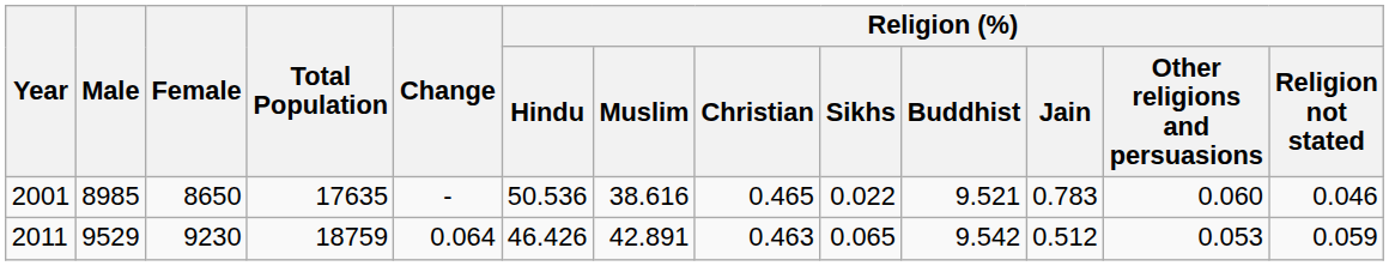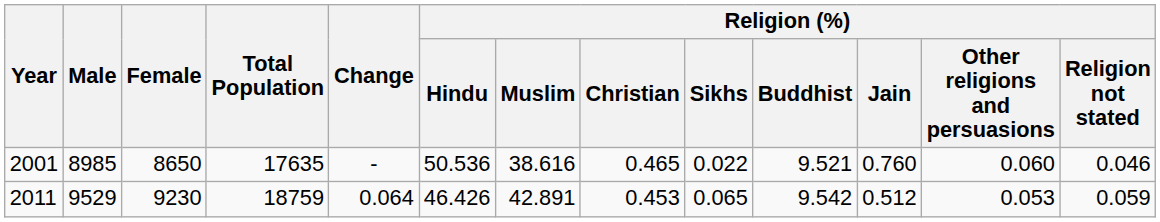2001 | Religion (%) / Jain: 0.783 -> 0.760
2011 | Religion (%) / Christian: 0.463 -> 0.453
